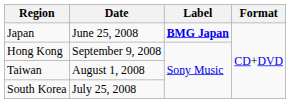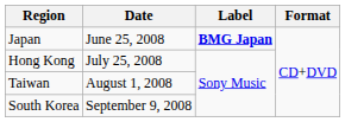Hong Kong | Date: September 9, 2008 -> July 25, 2008
South Korea | Date: July 25, 2008 -> September 9, 2008
